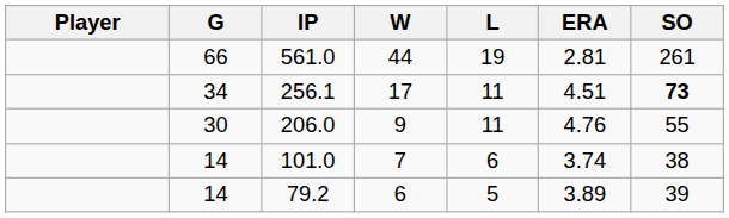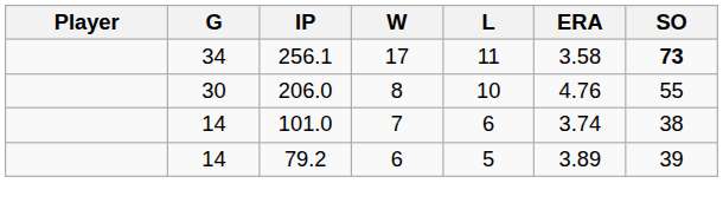- row: 66 | 561.0 | 44 | 19 | 2.81 | 261
256.1 | ERA: 4.51 -> 3.58
206.0 | W: 9 -> 8
206.0 | L: 11 -> 10
